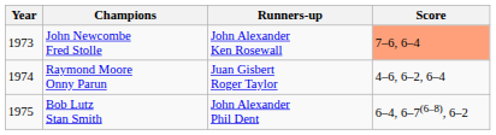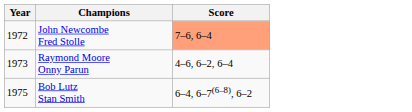- column: Runners-up | John Alexander Ken Rosewall | Juan Gisbert Roger Taylor | John Alexander Phil Dent
John Newcombe Fred Stolle | Year: 1973 -> 1972
Raymond Moore Onny Parun | Year: 1974 -> 1973
